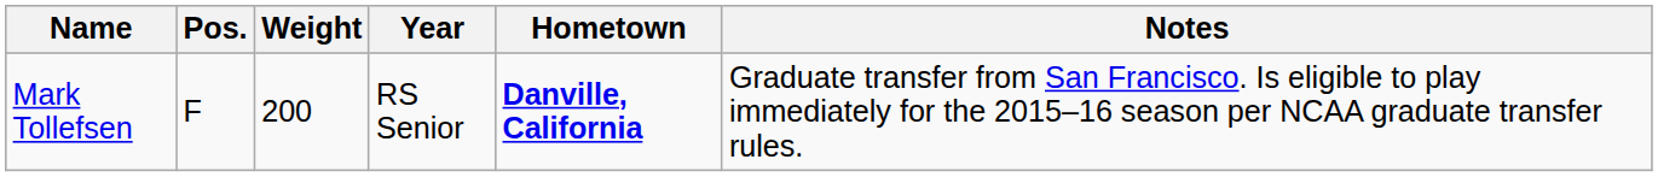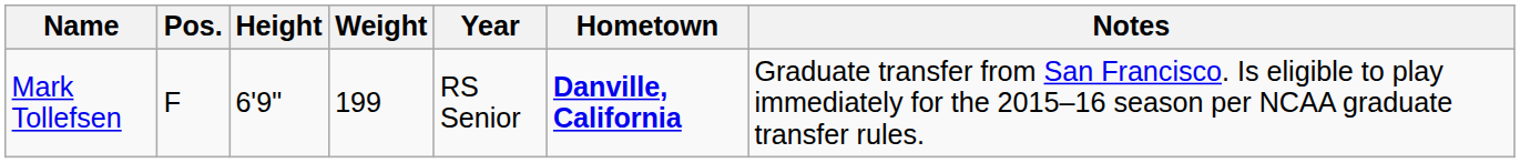+ column: Height | 6'9"
Mark Tollefsen | Weight: 200 -> 199
